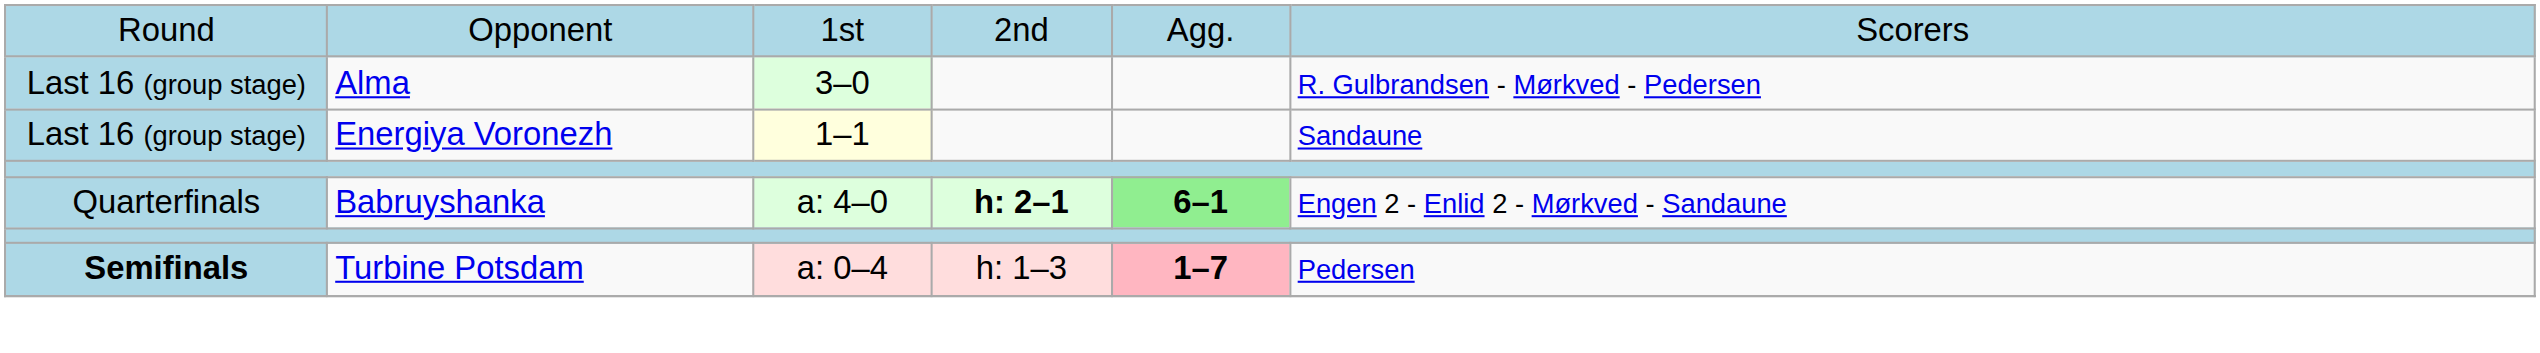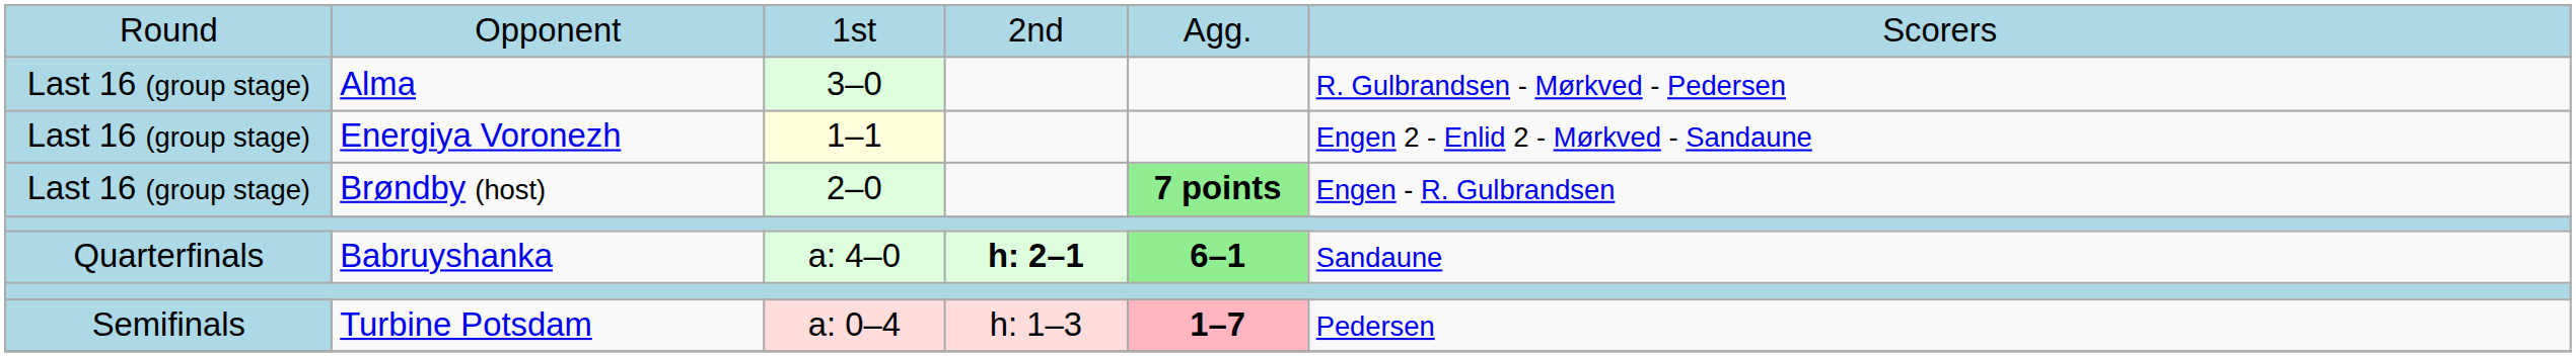Energiya Voronezh | column 6: Sandaune -> Engen 2 - Enlid 2 - Mørkved - Sandaune
+ row: Last 16 (group stage) | Brøndby (host) | 2–0 | 7 points | Engen - R. Gulbrandsen
Babruyshanka | column 6: Engen 2 - Enlid 2 - Mørkved - Sandaune -> Sandaune
Turbine Potsdam | column 1: bold -> normal
